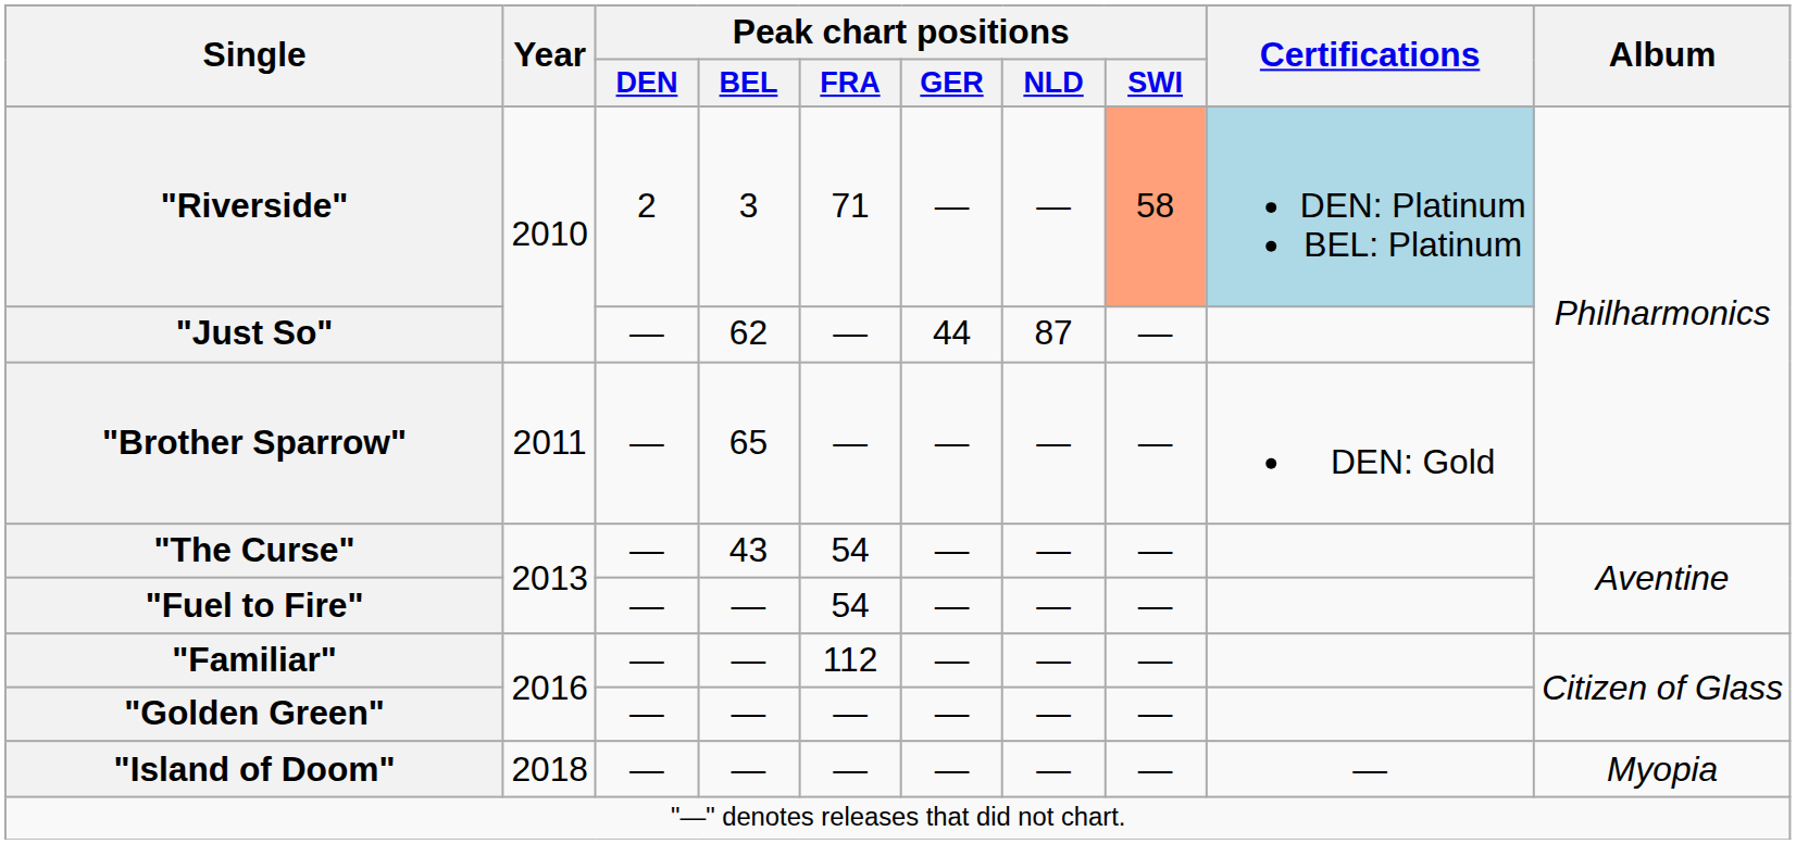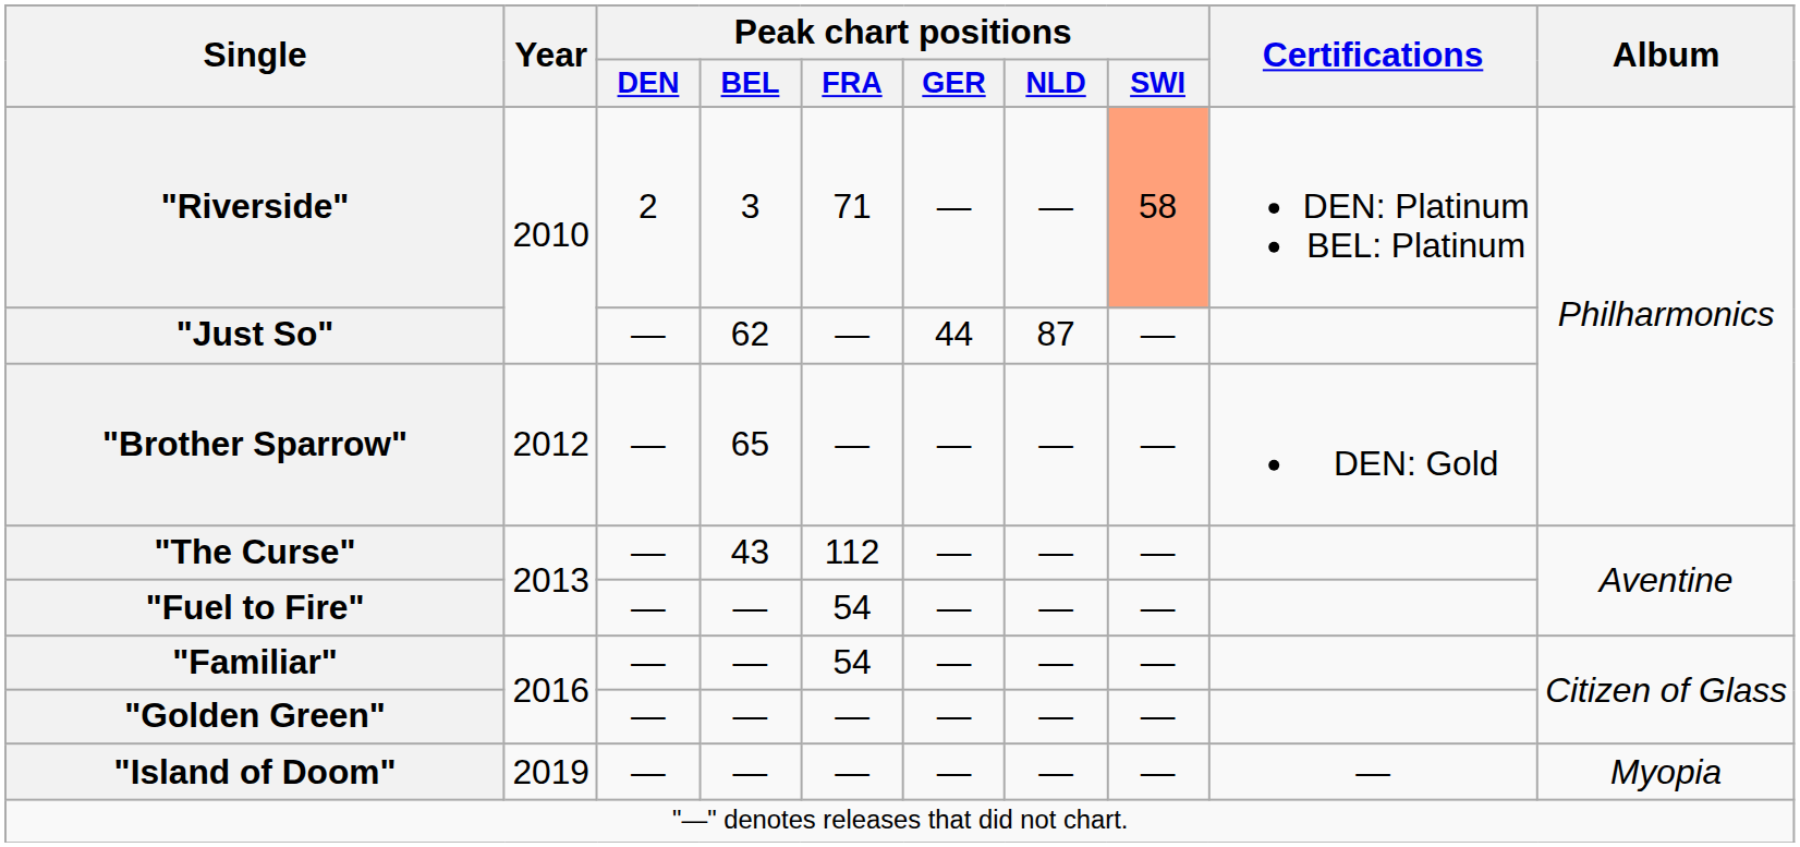"Riverside" | Certifications: lightblue background -> no background
"Brother Sparrow" | Year: 2011 -> 2012
"The Curse" | Peak chart positions / FRA: 54 -> 112
"Familiar" | Peak chart positions / FRA: 112 -> 54
"Island of Doom" | Year: 2018 -> 2019
